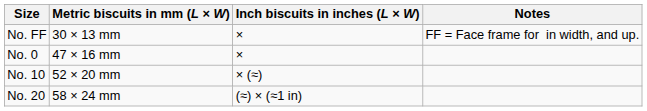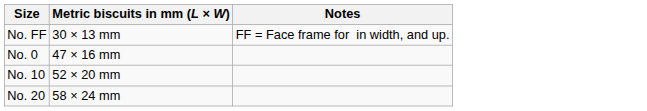- column: Inch biscuits in inches (L × W) | × | × | × (≈) | (≈) × (≈1 in)
